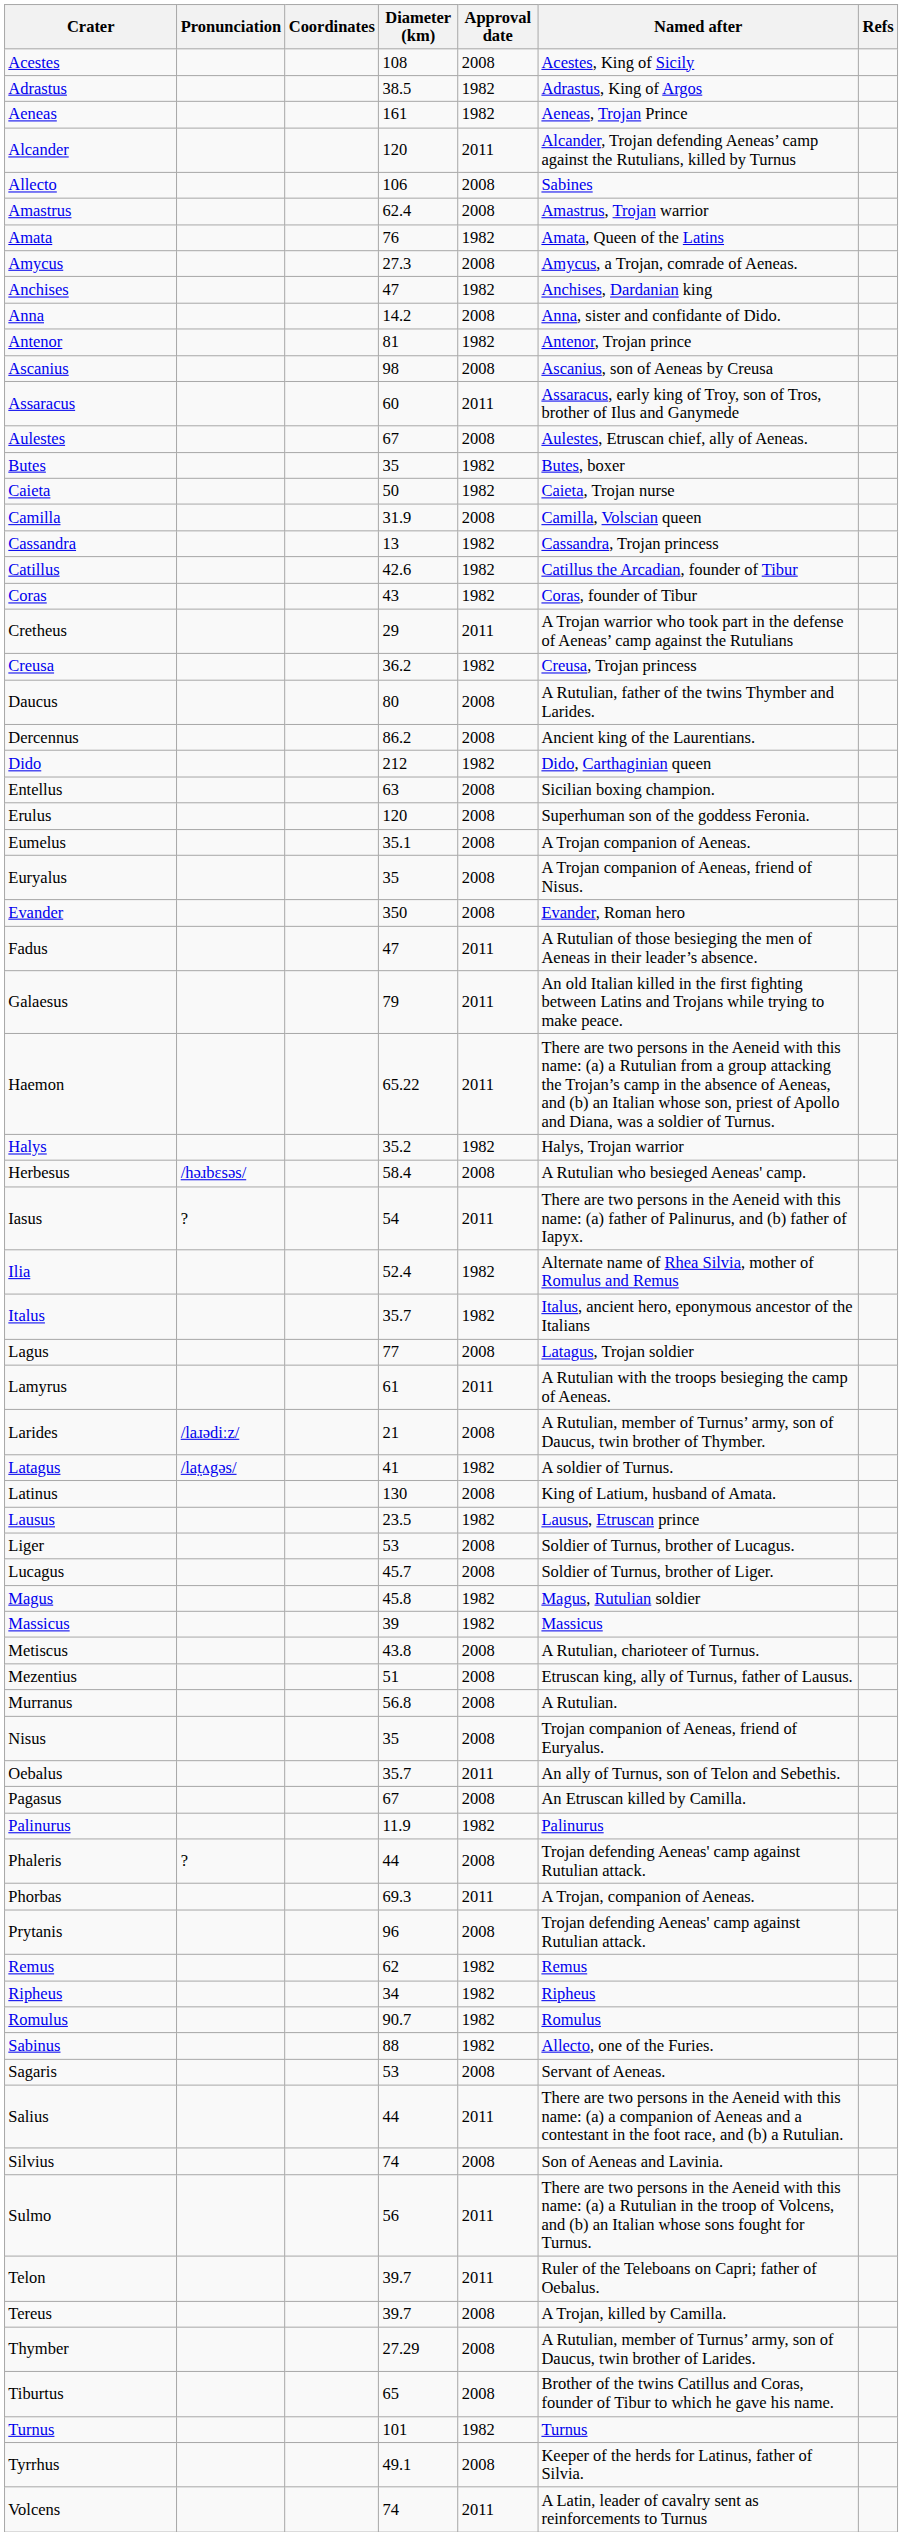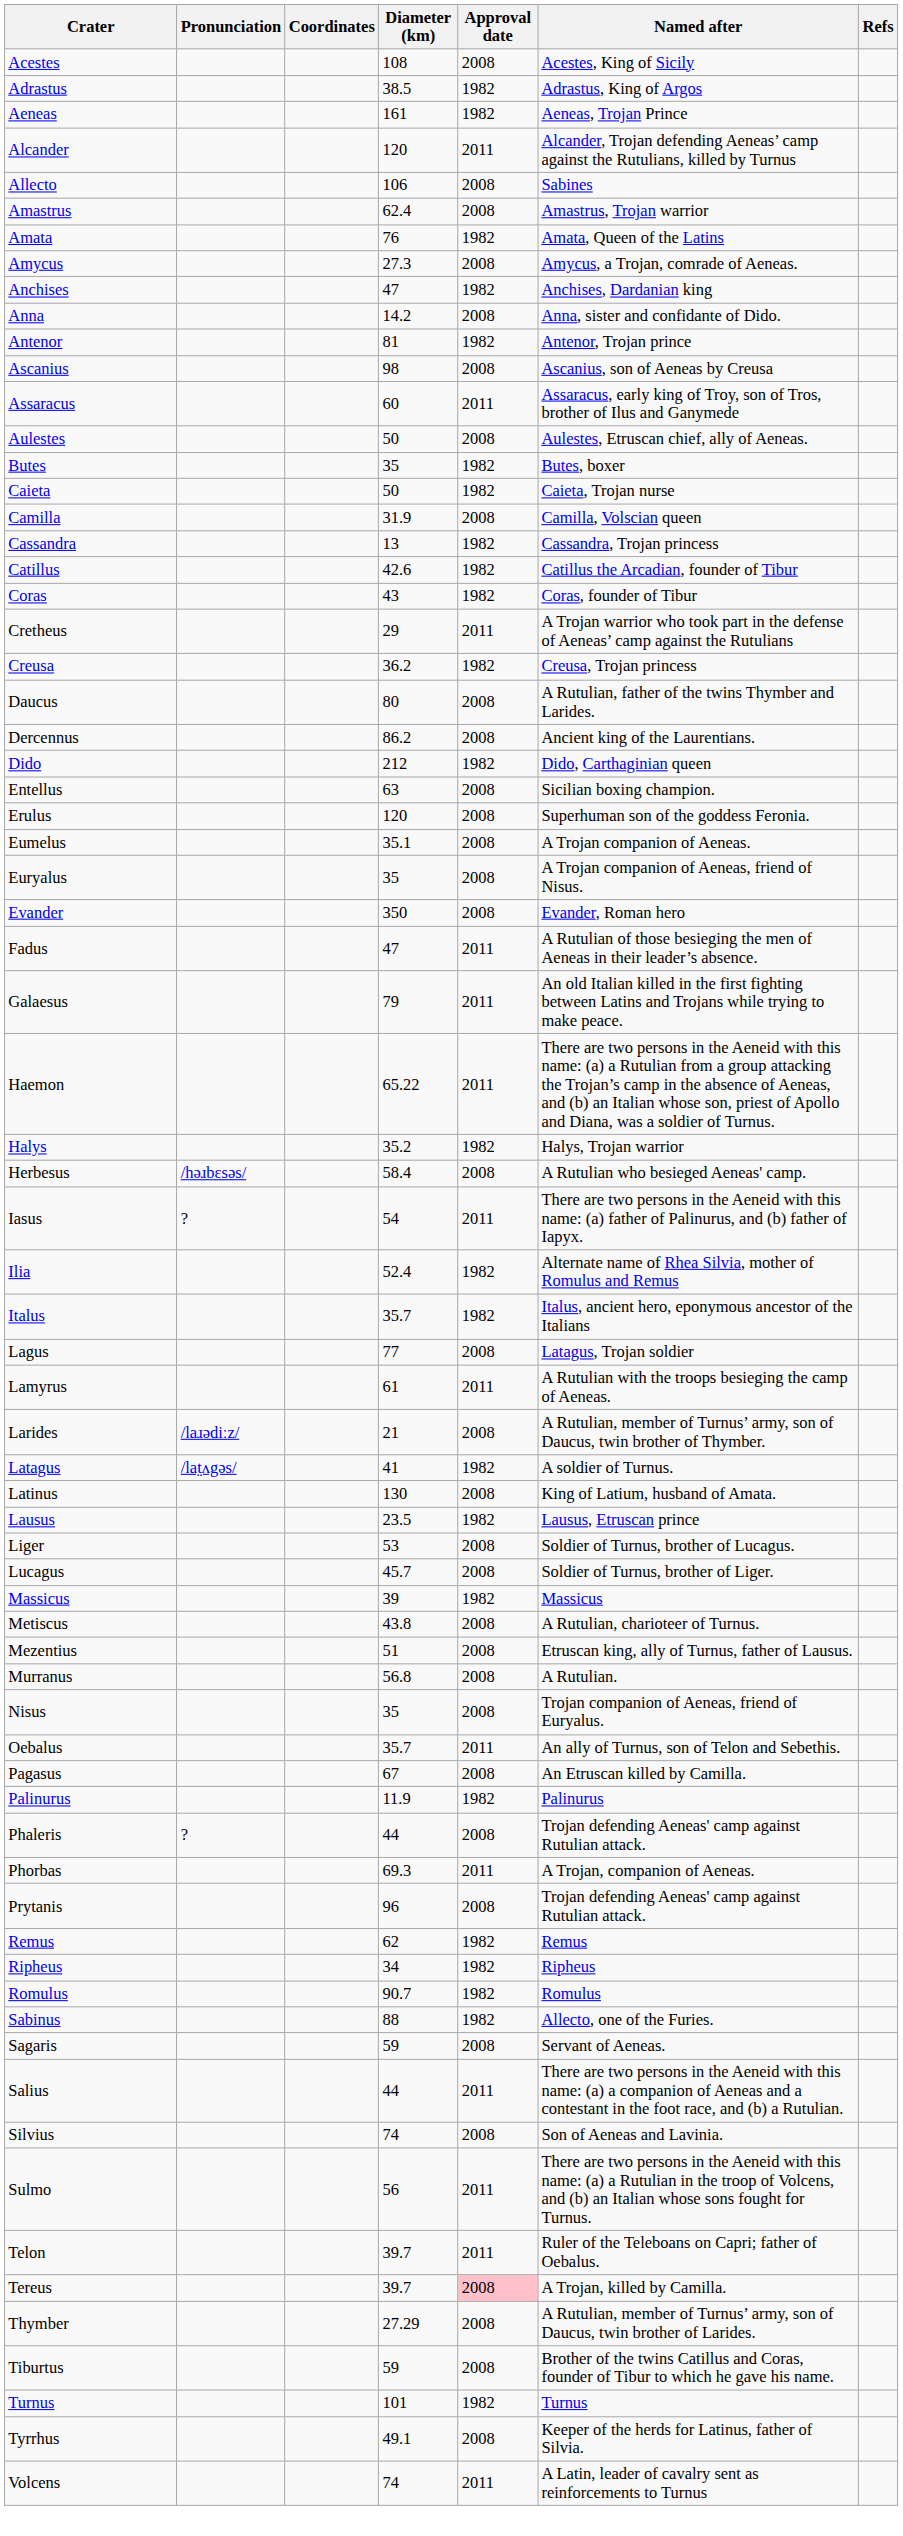Aulestes | Diameter (km): 67 -> 50
- row: Magus | 45.8 | 1982 | Magus, Rutulian soldier
Sagaris | Diameter (km): 53 -> 59
Tereus | Approval date: no background -> pink background
Tiburtus | Diameter (km): 65 -> 59
